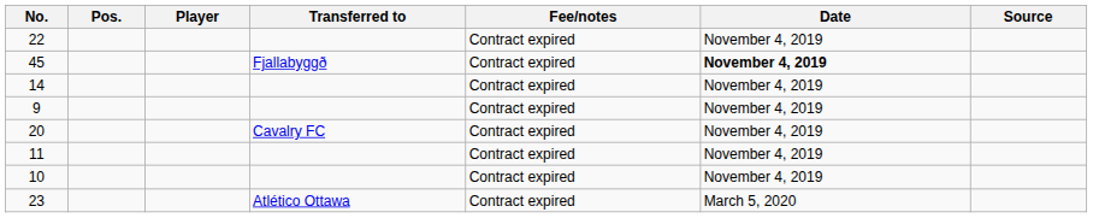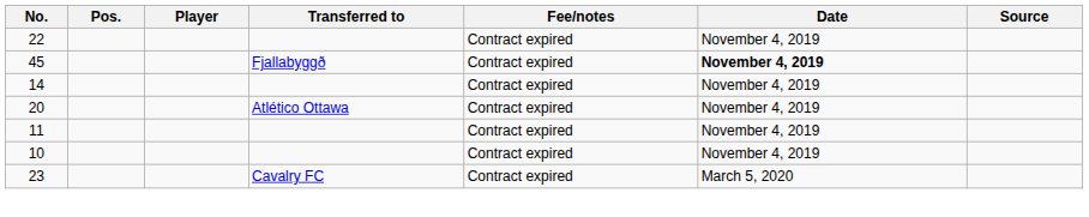- row: 9 | Contract expired | November 4, 2019
20 | Transferred to: Cavalry FC -> Atlético Ottawa
23 | Transferred to: Atlético Ottawa -> Cavalry FC
